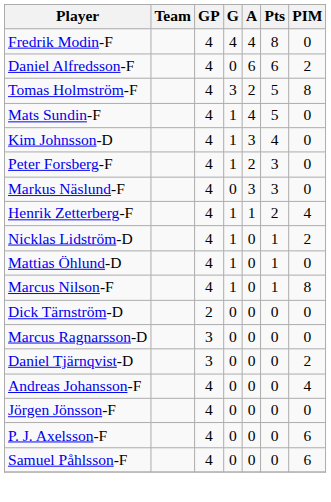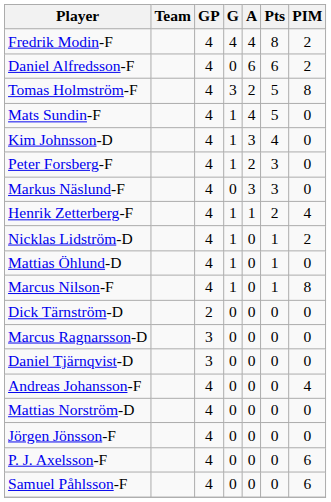Fredrik Modin-F | PIM: 0 -> 2
Daniel Tjärnqvist-D | PIM: 2 -> 0
+ row: Mattias Norström-D | 4 | 0 | 0 | 0 | 0
